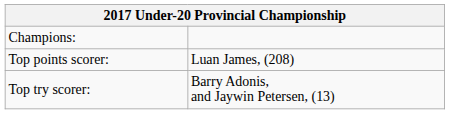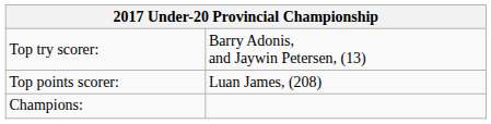rows swapped: Champions: <-> Top try scorer:
